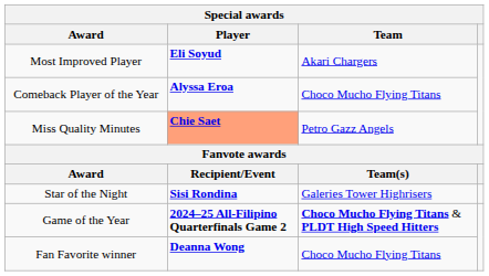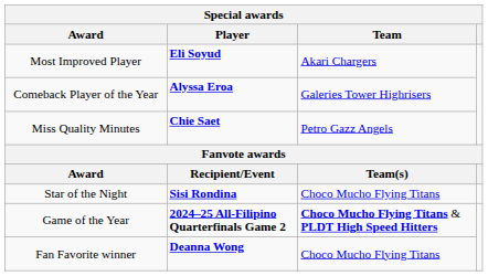Comeback Player of the Year | Team: Choco Mucho Flying Titans -> Galeries Tower Highrisers
Miss Quality Minutes | Player: lightsalmon background -> no background
Star of the Night | Team: Galeries Tower Highrisers -> Choco Mucho Flying Titans
